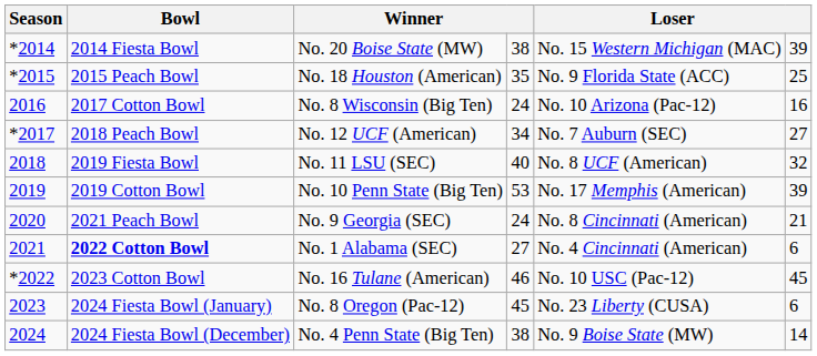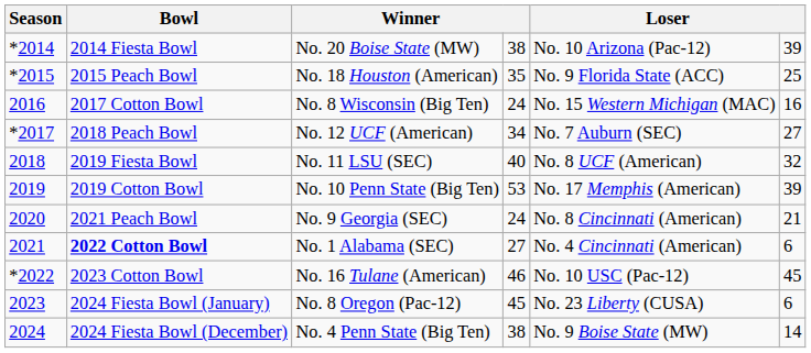2014 Fiesta Bowl | column 5: No. 15 Western Michigan (MAC) -> No. 10 Arizona (Pac-12)
2017 Cotton Bowl | column 5: No. 10 Arizona (Pac-12) -> No. 15 Western Michigan (MAC)
